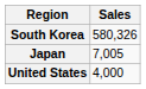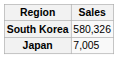- row: United States | 4,000
